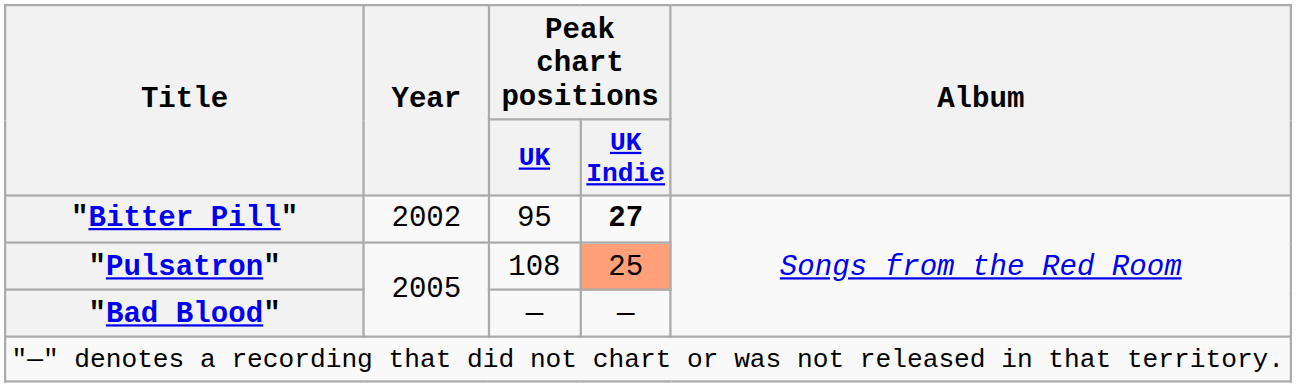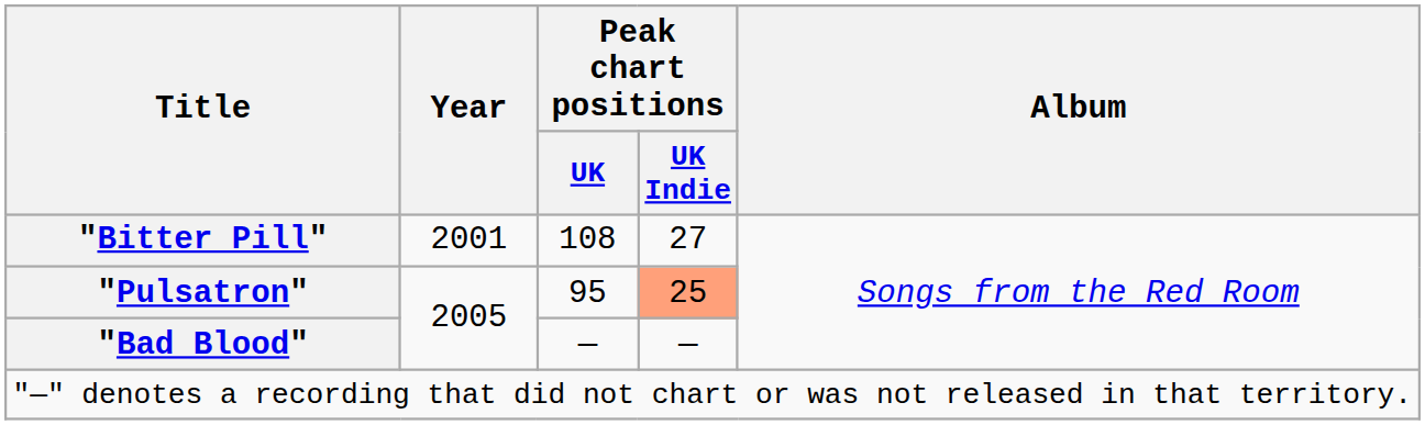"Bitter Pill" | Year: 2002 -> 2001
"Bitter Pill" | Peak chart positions / UK: 95 -> 108
"Bitter Pill" | Peak chart positions / UK Indie: bold -> normal
"Pulsatron" | Peak chart positions / UK: 108 -> 95
